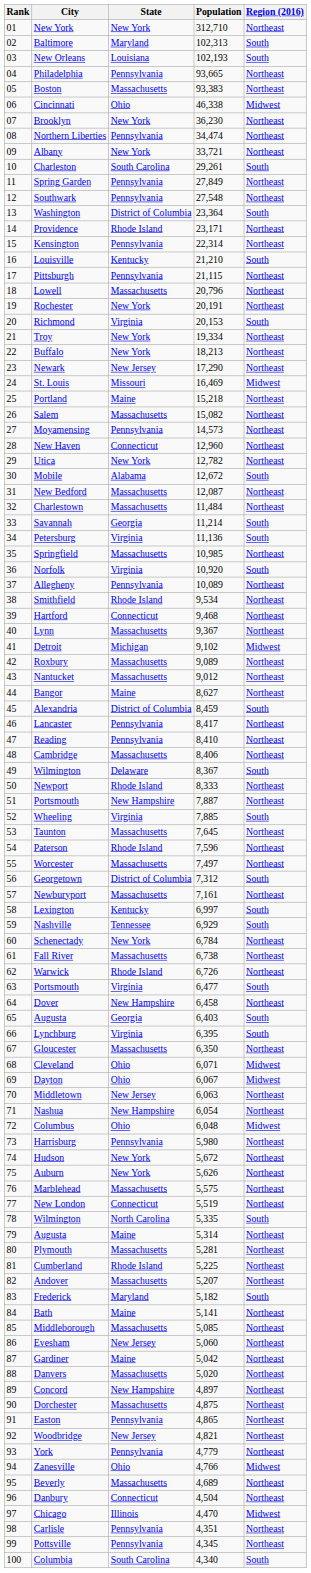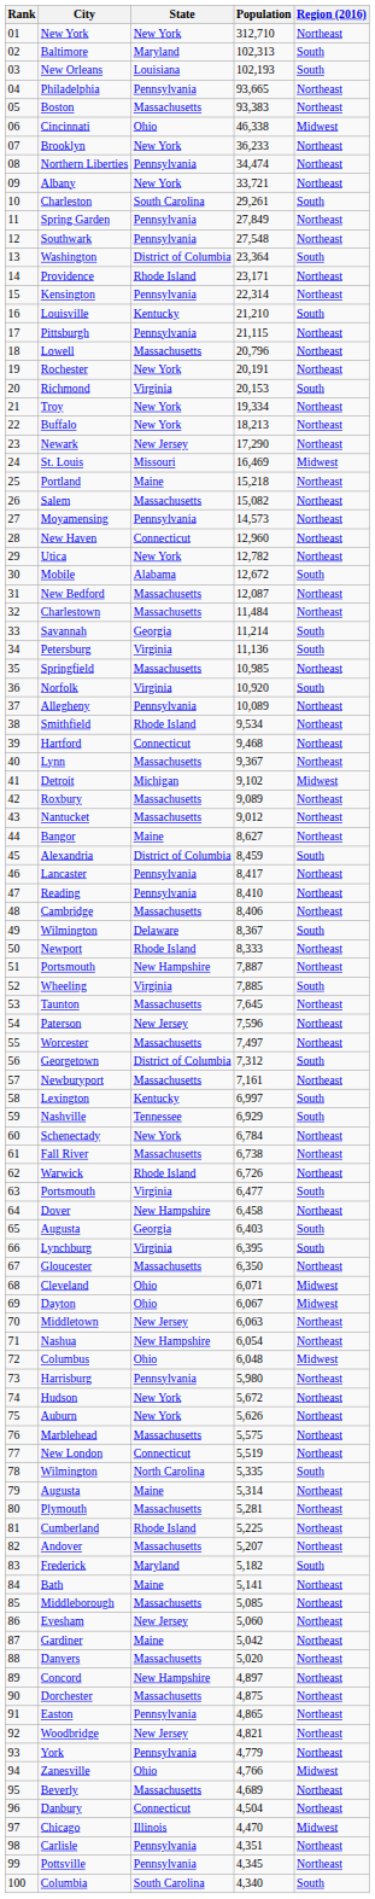Brooklyn | Population: 36,230 -> 36,233
Paterson | State: Rhode Island -> New Jersey
